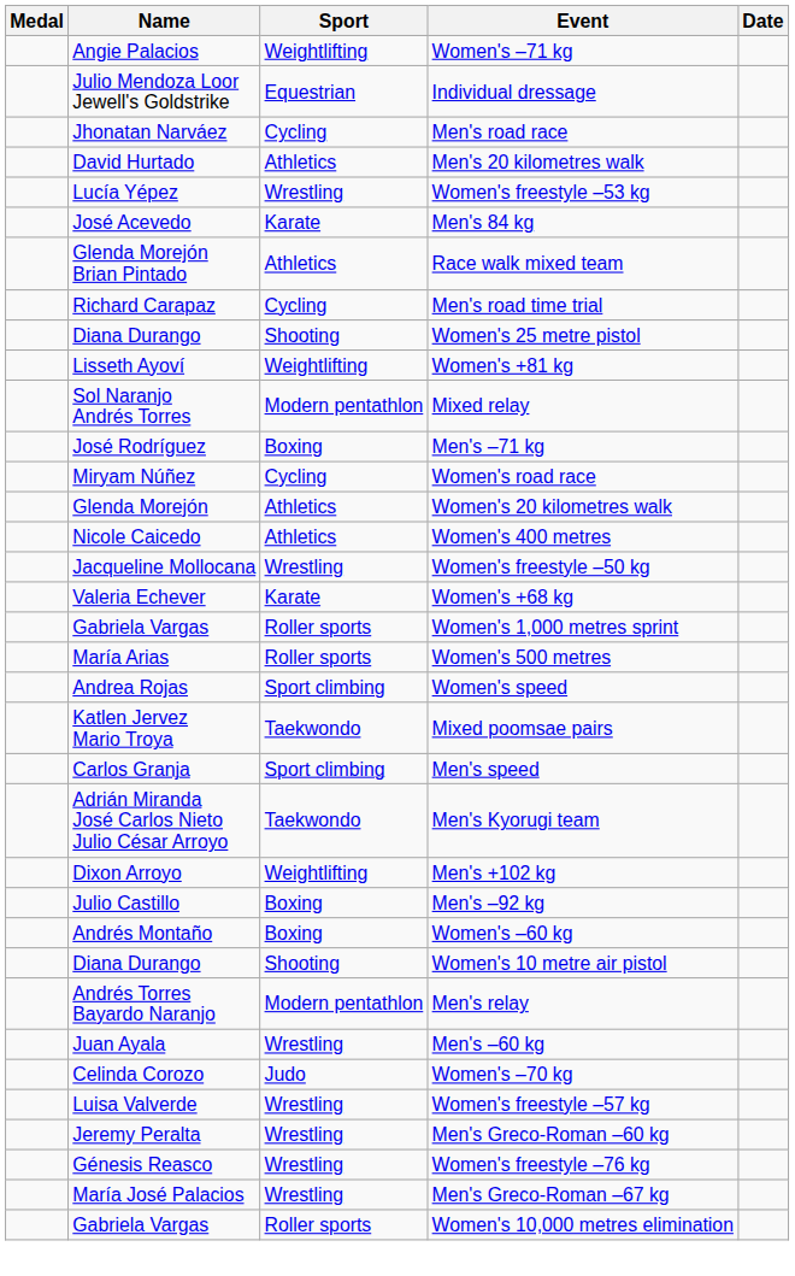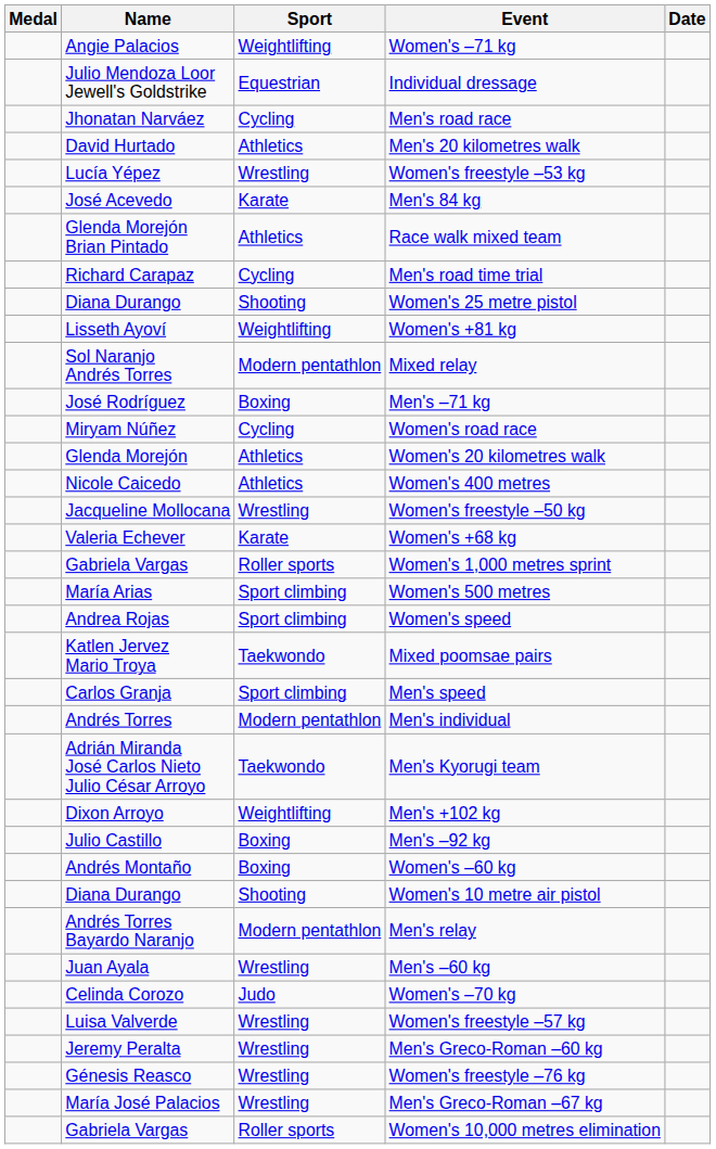Women's 500 metres | Sport: Roller sports -> Sport climbing
+ row: Andrés Torres | Modern pentathlon | Men's individual
